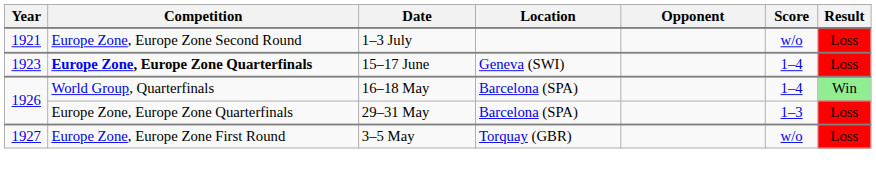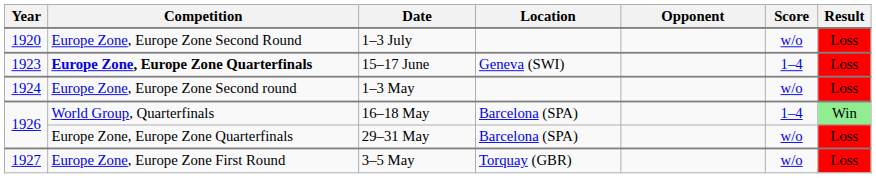1–3 July | Year: 1921 -> 1920
+ row: 1924 | Europe Zone, Europe Zone Second round | 1–3 May | w/o | Loss
29–31 May | Score: 1–3 -> w/o
